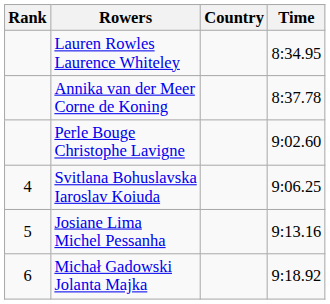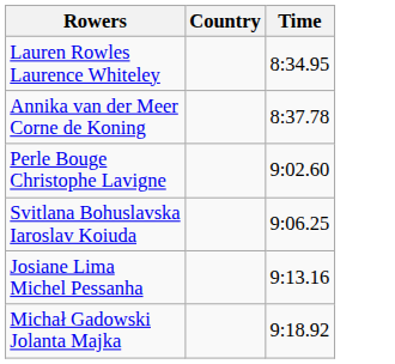- column: Rank | 4 | 5 | 6
